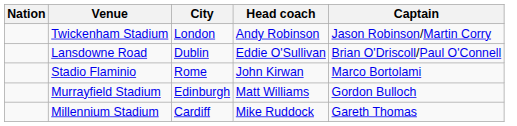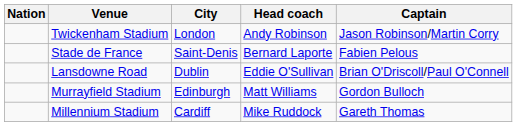+ row: Stade de France | Saint-Denis | Bernard Laporte | Fabien Pelous
- row: Stadio Flaminio | Rome | John Kirwan | Marco Bortolami
